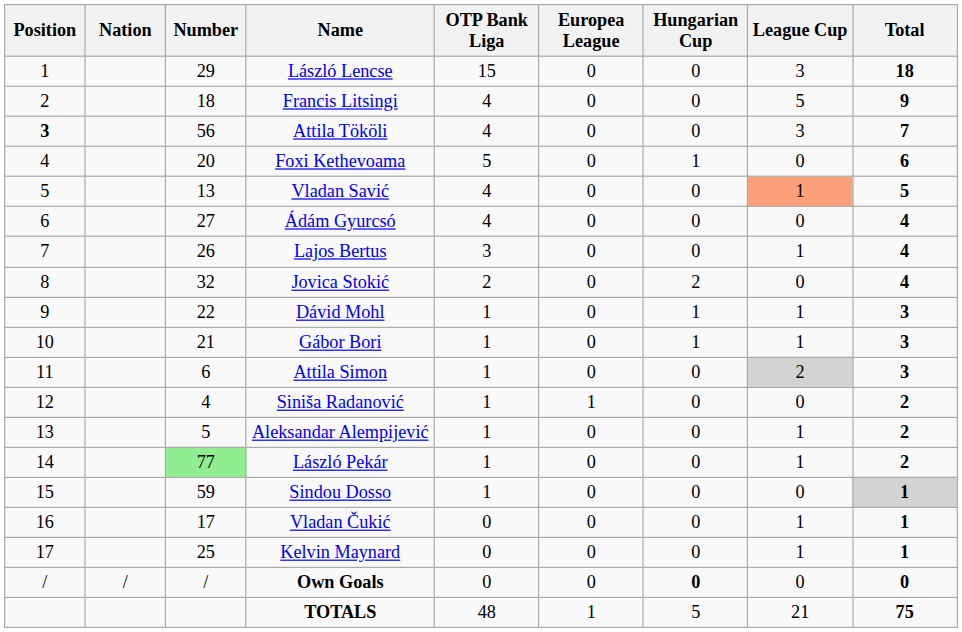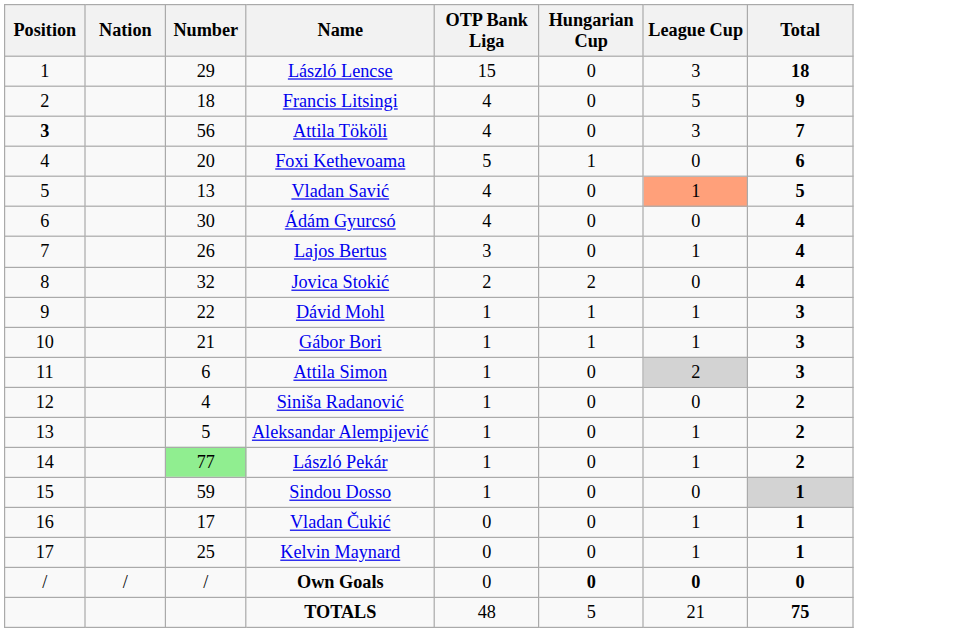- column: Europea League | 0 | 0 | 0 | 0 | 0 | 0 | 0 | 0 | 0 | 0 | 0 | 1 | 0 | 0 | 0 | 0 | 0 | 0 | 1
Ádám Gyurcsó | Number: 27 -> 30
Own Goals | League Cup: normal -> bold
